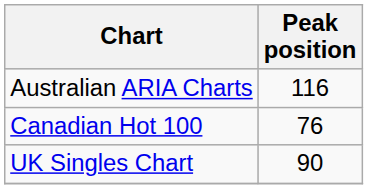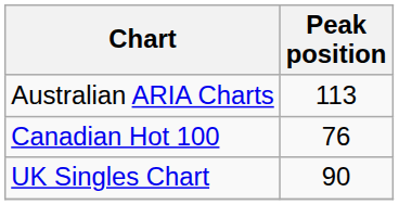Australian ARIA Charts | Peak position: 116 -> 113
